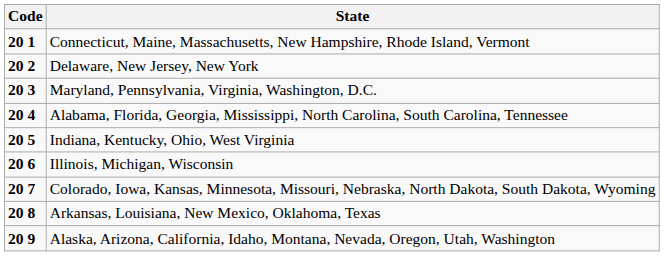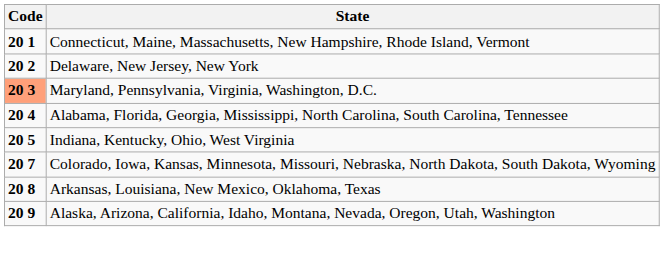Maryland, Pennsylvania, Virginia, Washington, D.C. | Code: no background -> lightsalmon background
- row: 20 6 | Illinois, Michigan, Wisconsin
